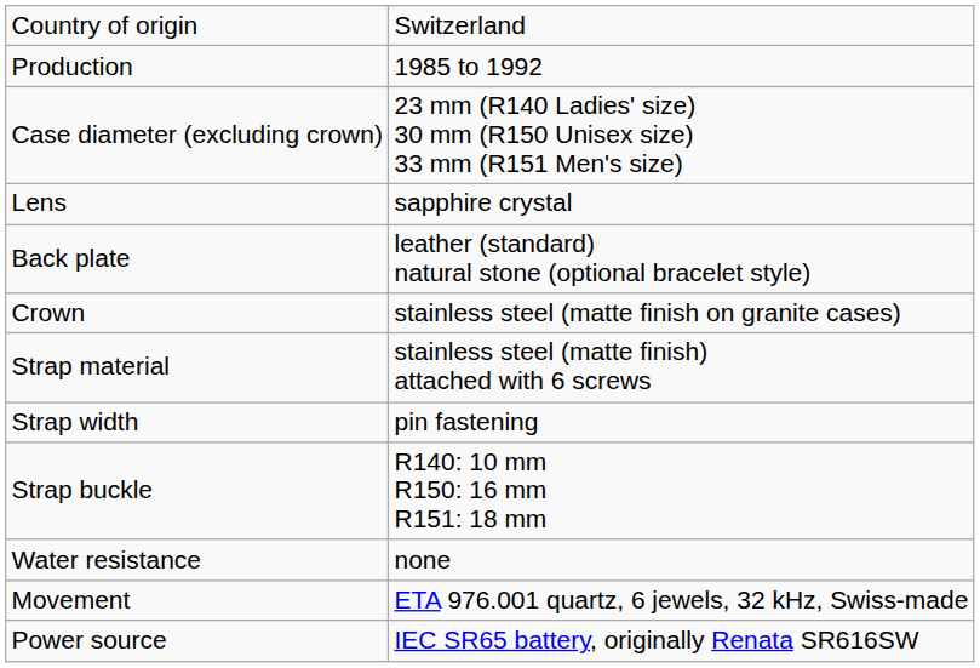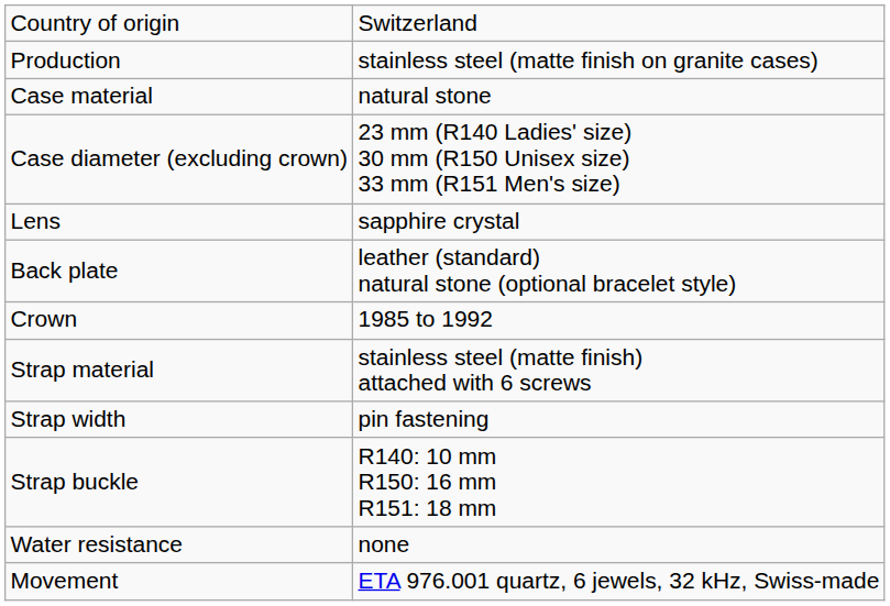Production | column 2: 1985 to 1992 -> stainless steel (matte finish on granite cases)
+ row: Case material | natural stone
Crown | column 2: stainless steel (matte finish on granite cases) -> 1985 to 1992
- row: Power source | IEC SR65 battery, originally Renata SR616SW
